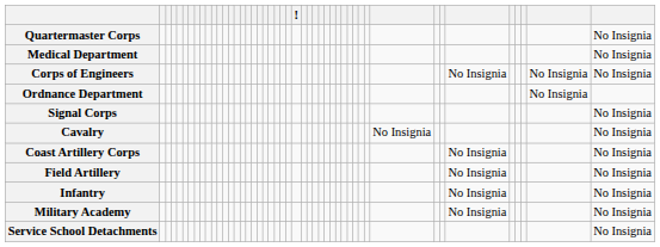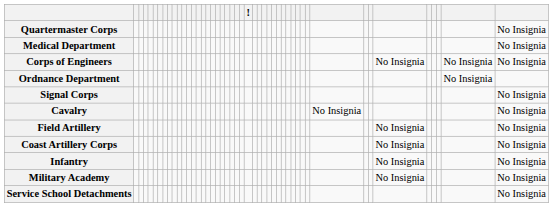rows swapped: Field Artillery <-> Coast Artillery Corps
